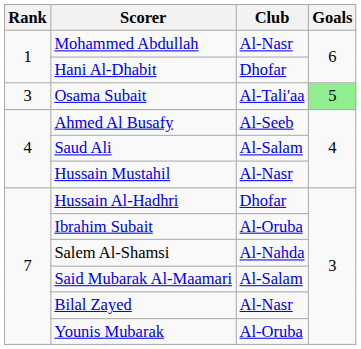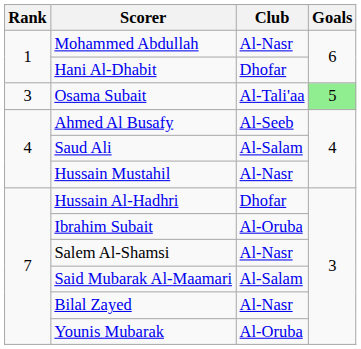Salem Al-Shamsi | Club: Al-Nahda -> Al-Nasr
